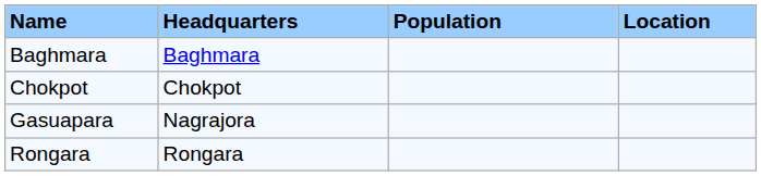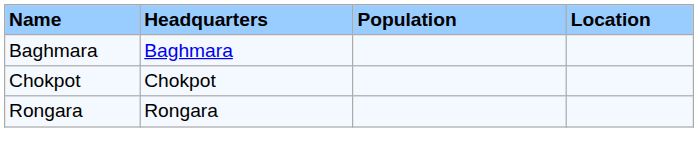- row: Gasuapara | Nagrajora
